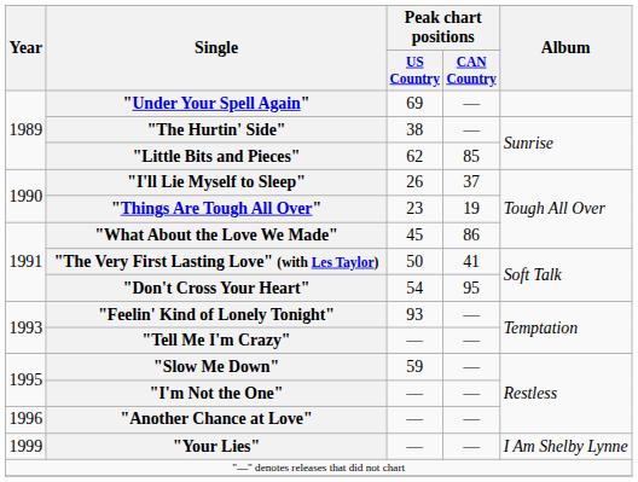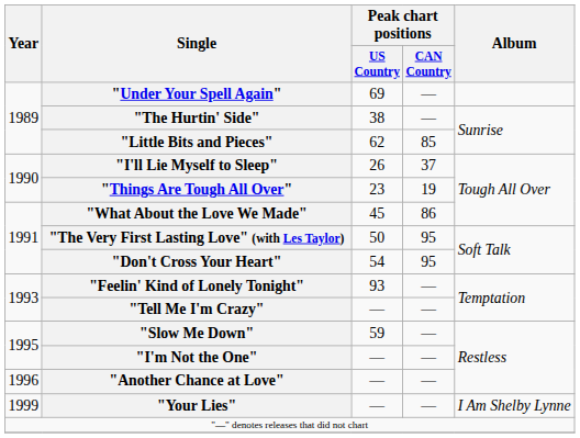"The Very First Lasting Love" (with Les Taylor) | Peak chart positions / CAN Country: 41 -> 95
